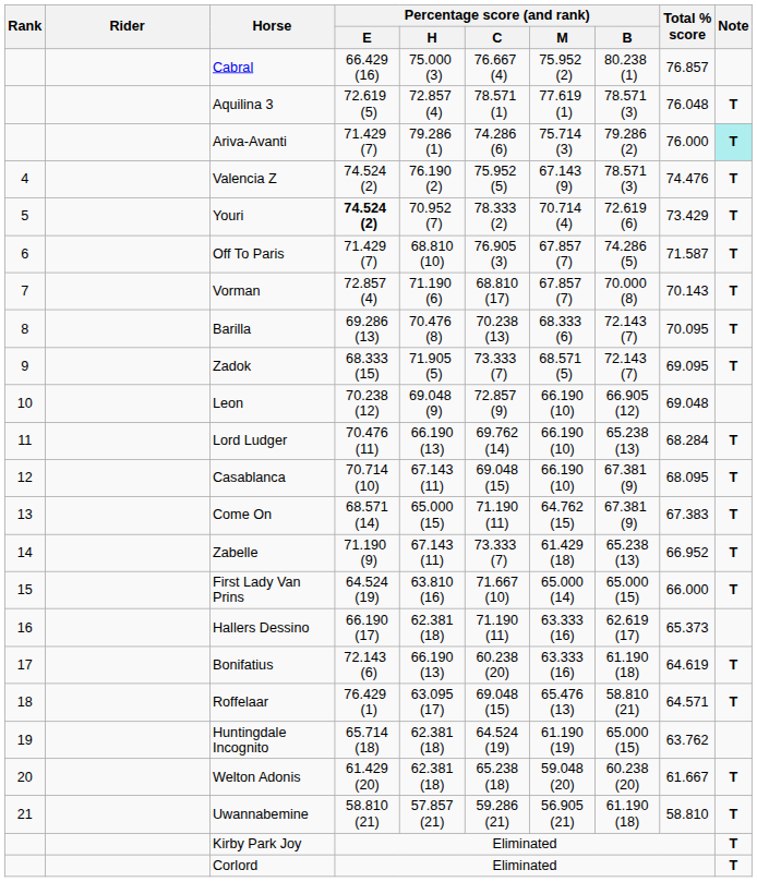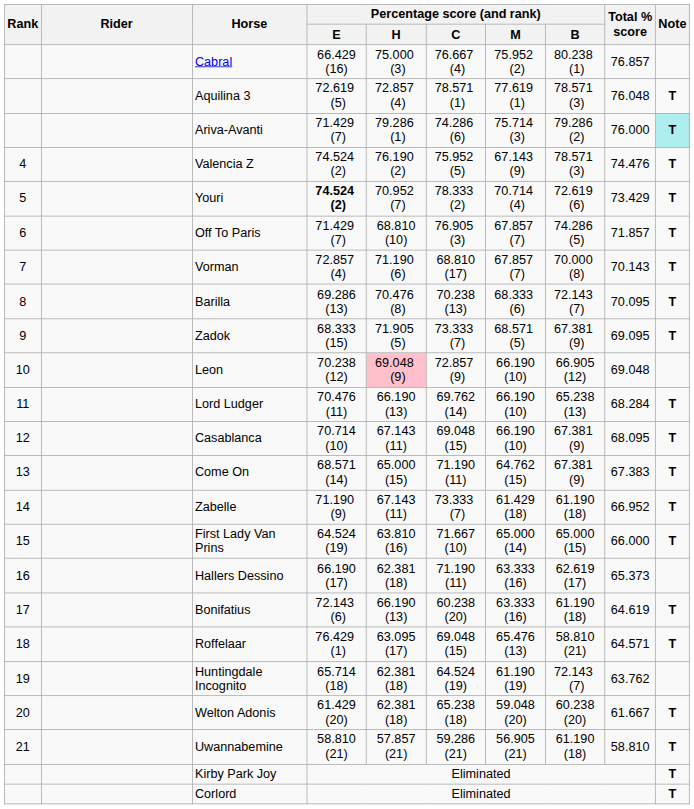Off To Paris | Total % score: 71.587 -> 71.857
Zadok | Percentage score (and rank) / B: 72.143 (7) -> 67.381 (9)
Leon | Percentage score (and rank) / H: no background -> pink background
Zabelle | Percentage score (and rank) / B: 65.238 (13) -> 61.190 (18)
Huntingdale Incognito | Percentage score (and rank) / B: 65.000 (15) -> 72.143 (7)
